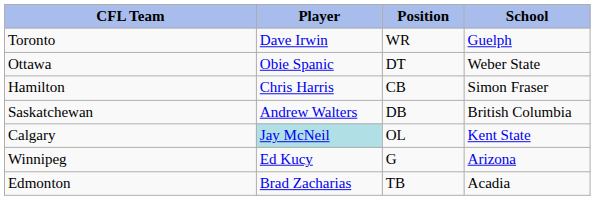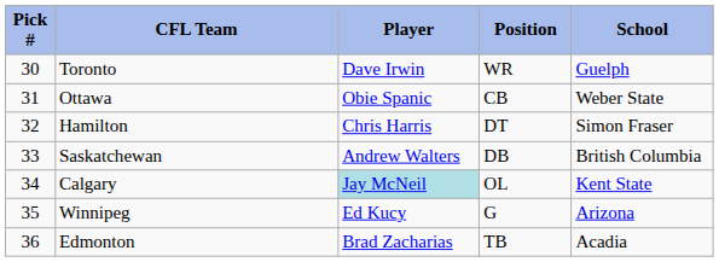+ column: Pick # | 30 | 31 | 32 | 33 | 34 | 35 | 36
Ottawa | Position: DT -> CB
Hamilton | Position: CB -> DT
